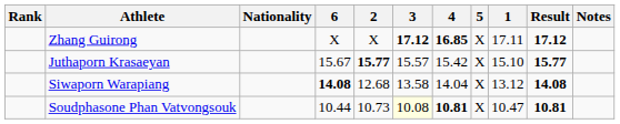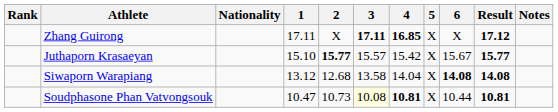columns swapped: 1 <-> 6
Zhang Guirong | 3: 17.12 -> 17.11
